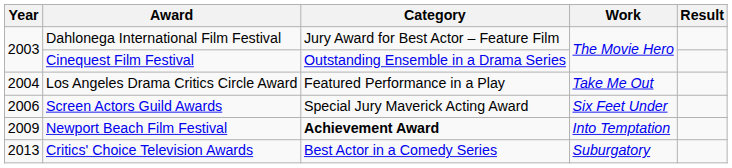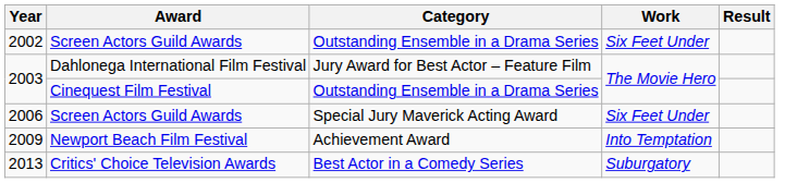+ row: 2002 | Screen Actors Guild Awards | Outstanding Ensemble in a Drama Series | Six Feet Under
- row: 2004 | Los Angeles Drama Critics Circle Award | Featured Performance in a Play | Take Me Out
2009 | Category: bold -> normal
